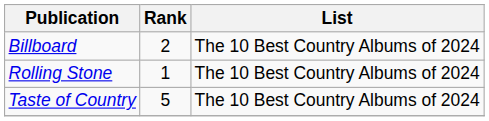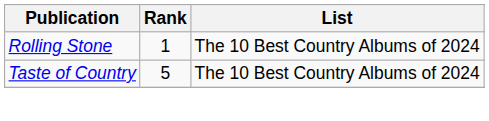- row: Billboard | 2 | The 10 Best Country Albums of 2024
